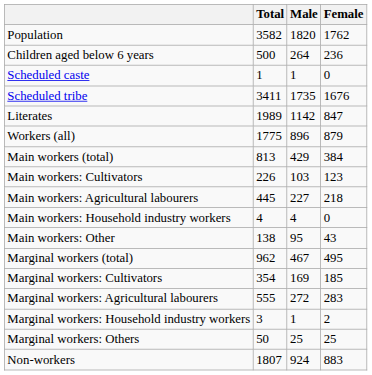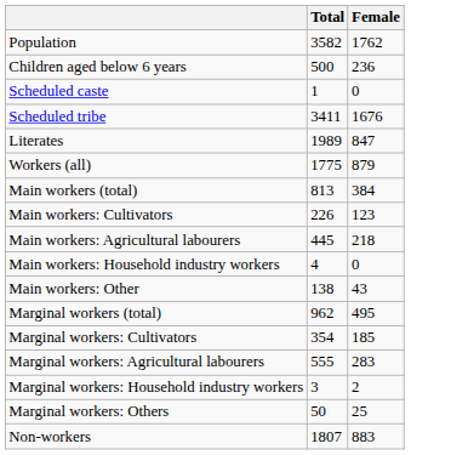- column: Male | 1820 | 264 | 1 | 1735 | 1142 | 896 | 429 | 103 | 227 | 4 | 95 | 467 | 169 | 272 | 1 | 25 | 924
